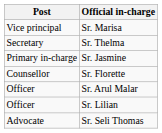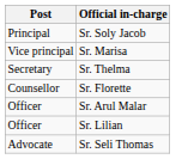+ row: Principal | Sr. Soly Jacob
- row: Primary in-charge | Sr. Jasmine
